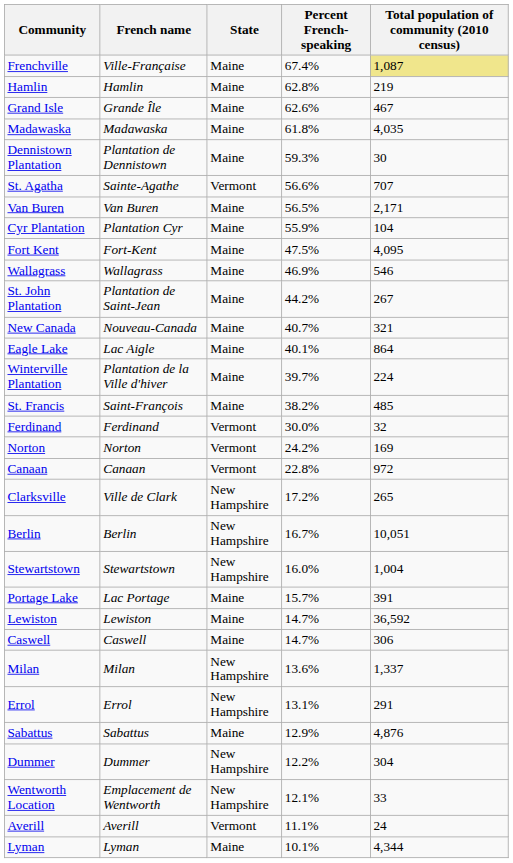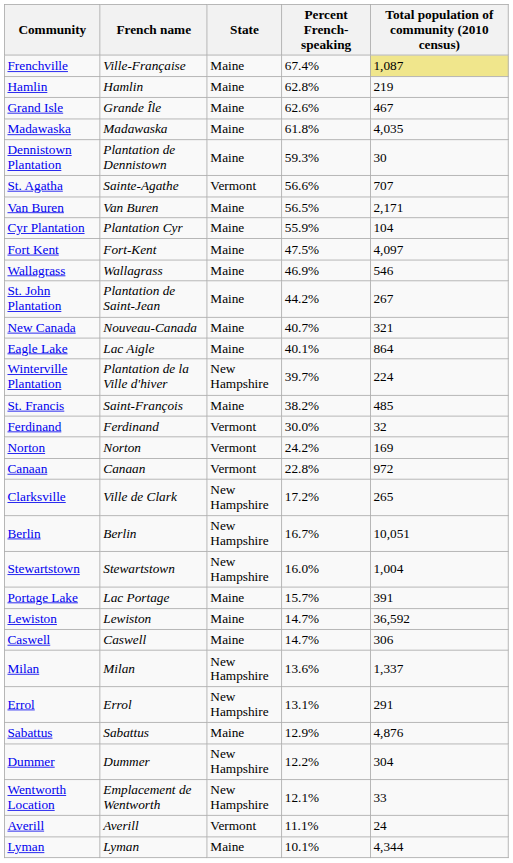Fort Kent | Total population of community (2010 census): 4,095 -> 4,097
Winterville Plantation | State: Maine -> New Hampshire
